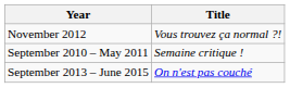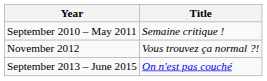rows swapped: September 2010 – May 2011 <-> November 2012
